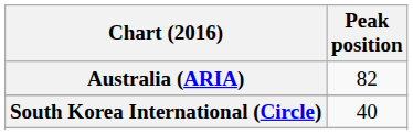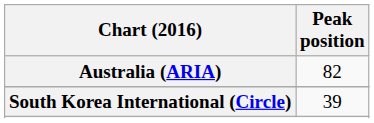South Korea International (Circle) | Peak position: 40 -> 39
